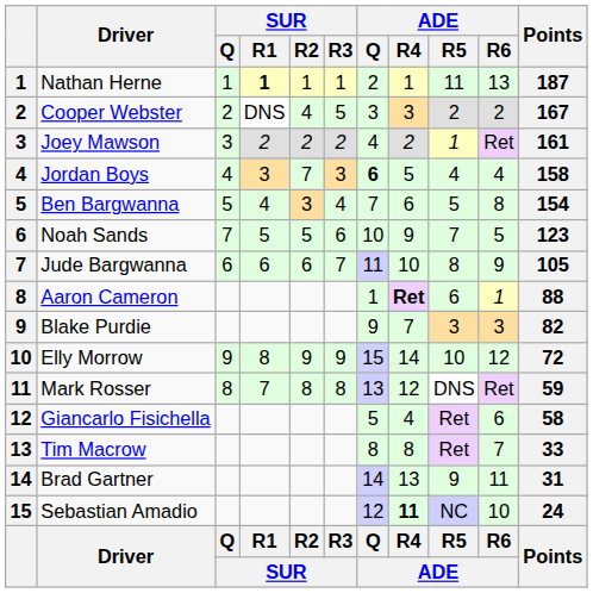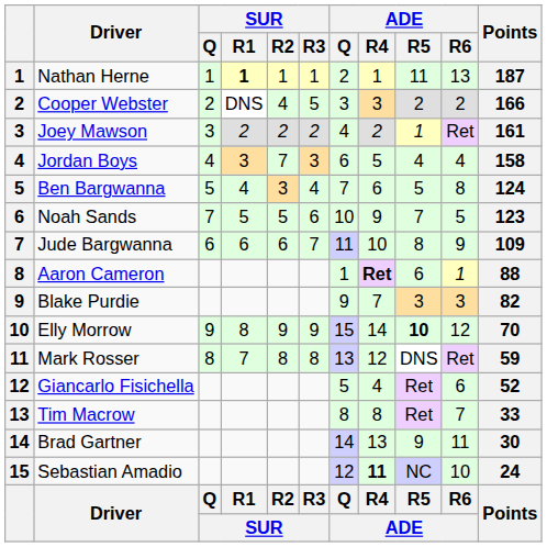Cooper Webster | Points: 167 -> 166
Jordan Boys | ADE / Q: bold -> normal
Ben Bargwanna | Points: 154 -> 124
Jude Bargwanna | Points: 105 -> 109
Elly Morrow | ADE / R5: normal -> bold
Elly Morrow | Points: 72 -> 70
Giancarlo Fisichella | Points: 58 -> 52
Brad Gartner | Points: 31 -> 30
